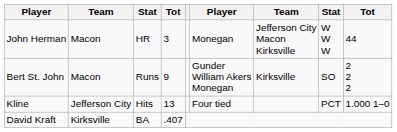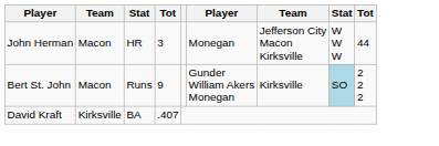Bert St. John | column 8: no background -> lightblue background
- row: Kline | Jefferson City | Hits | 13 | Four tied | PCT | 1.000 1–0
